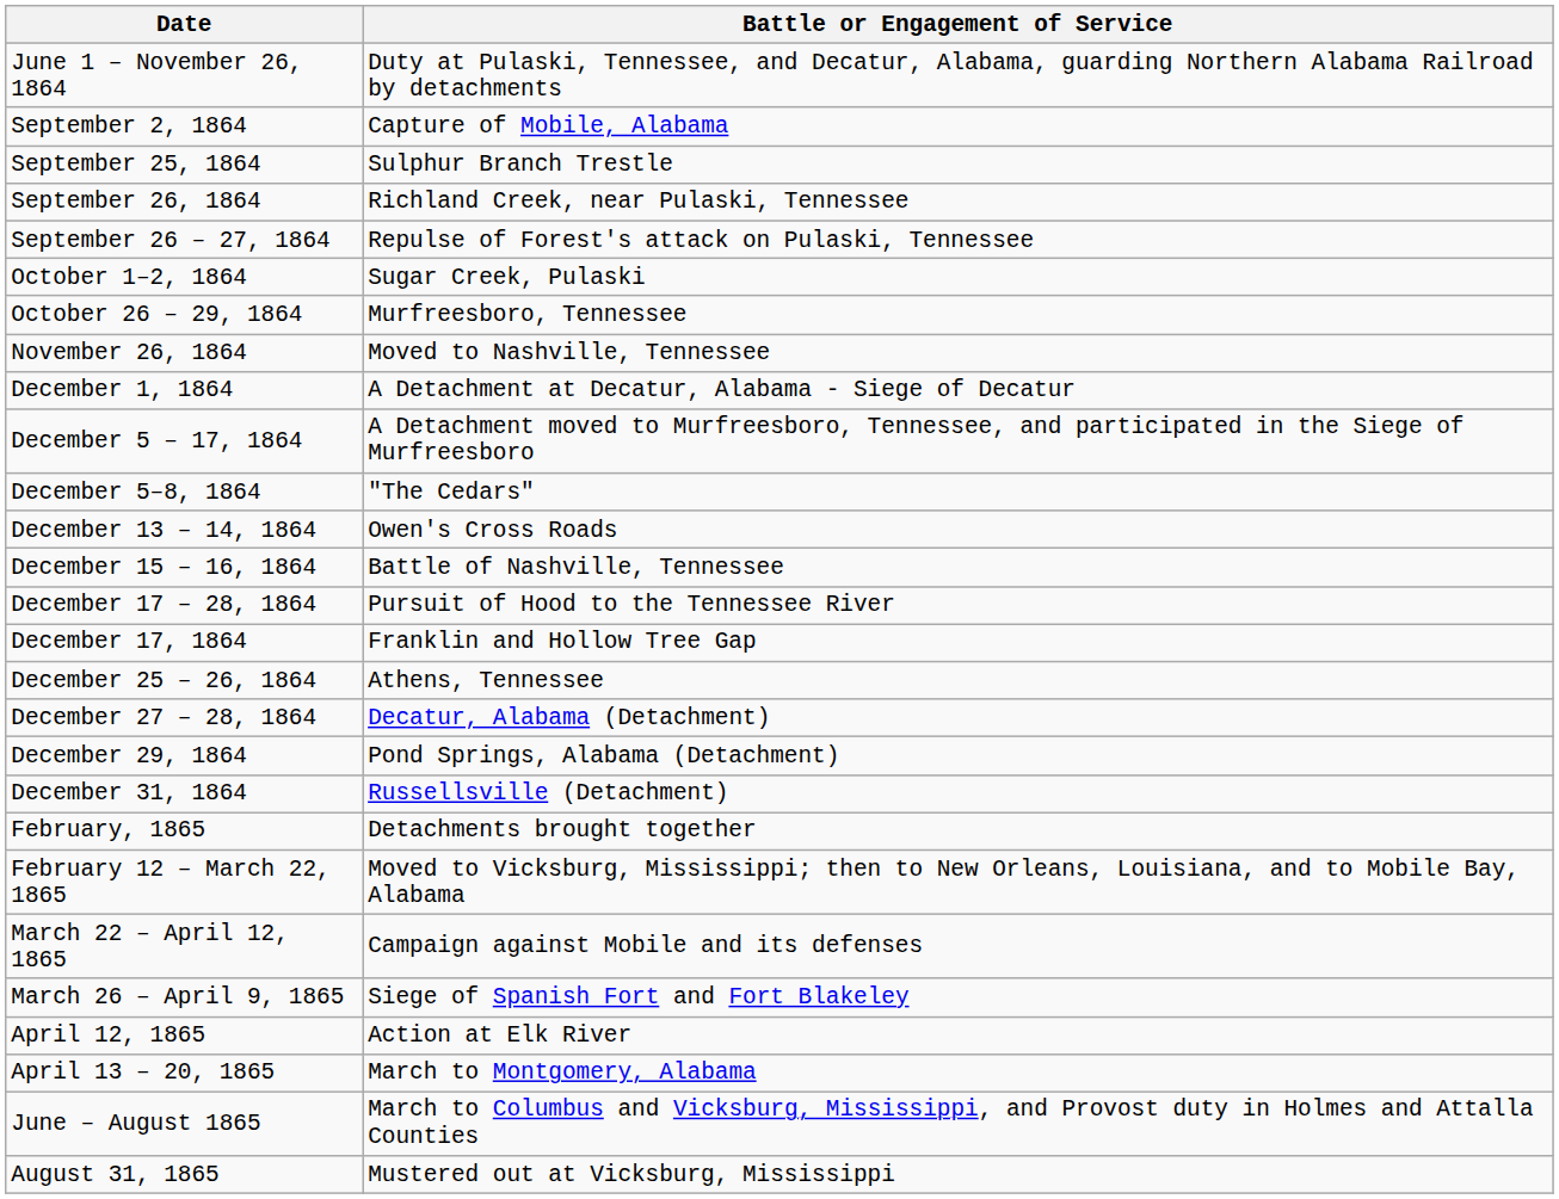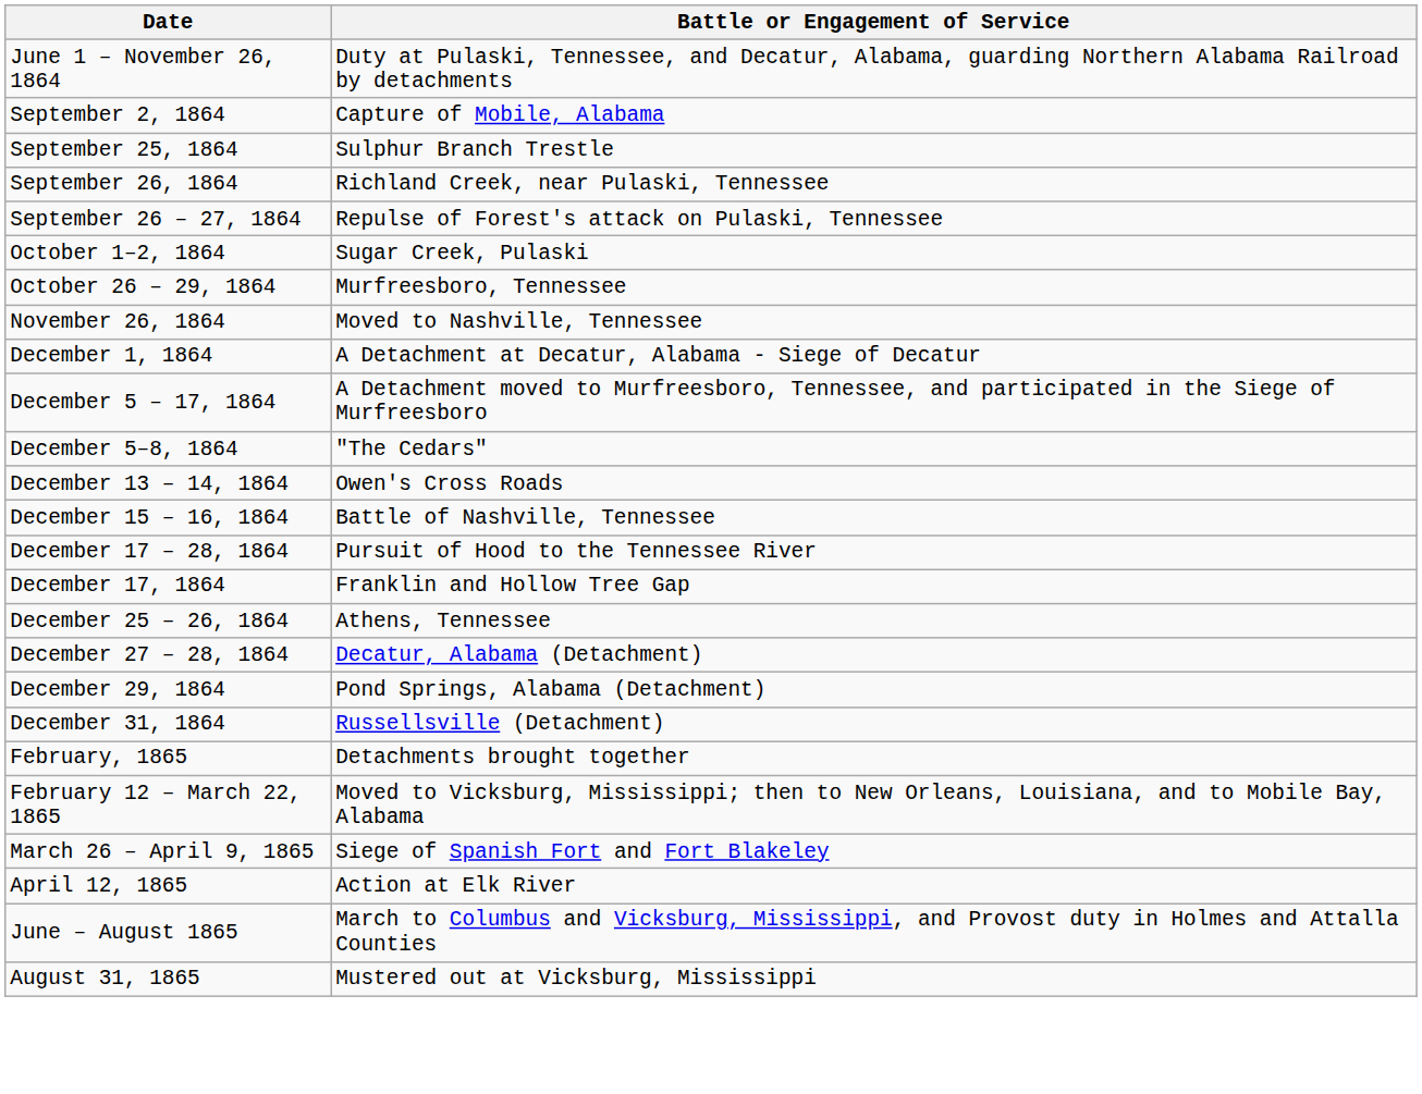- row: March 22 – April 12, 1865 | Campaign against Mobile and its defenses
- row: April 13 – 20, 1865 | March to Montgomery, Alabama
